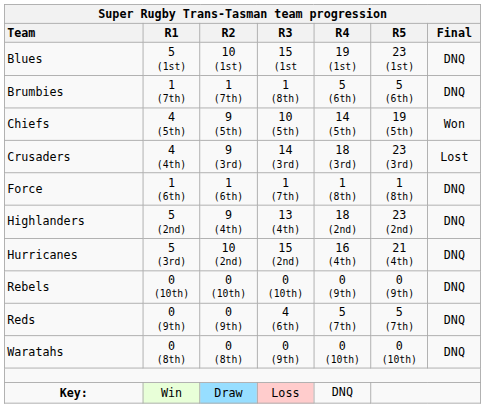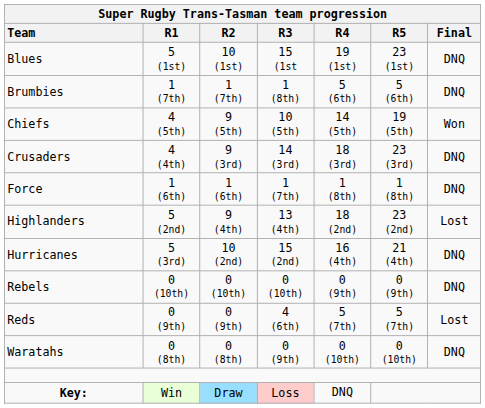Crusaders | Final: Lost -> DNQ
Highlanders | Final: DNQ -> Lost
Reds | Final: DNQ -> Lost
